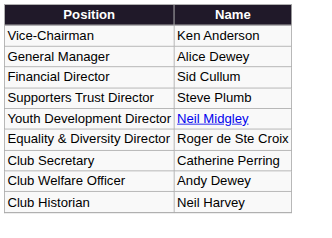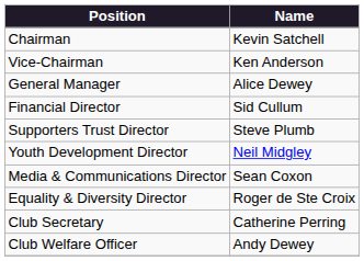+ row: Chairman | Kevin Satchell
+ row: Media & Communications Director | Sean Coxon
- row: Club Historian | Neil Harvey
